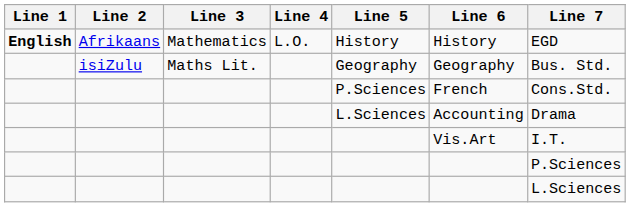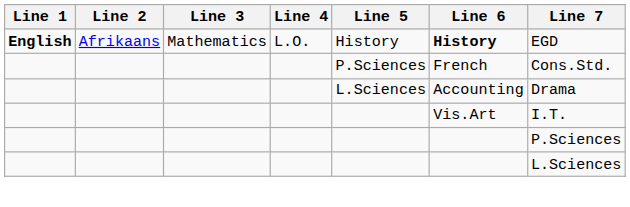Afrikaans | Line 6: normal -> bold
- row: isiZulu | Maths Lit. | Geography | Geography | Bus. Std.
